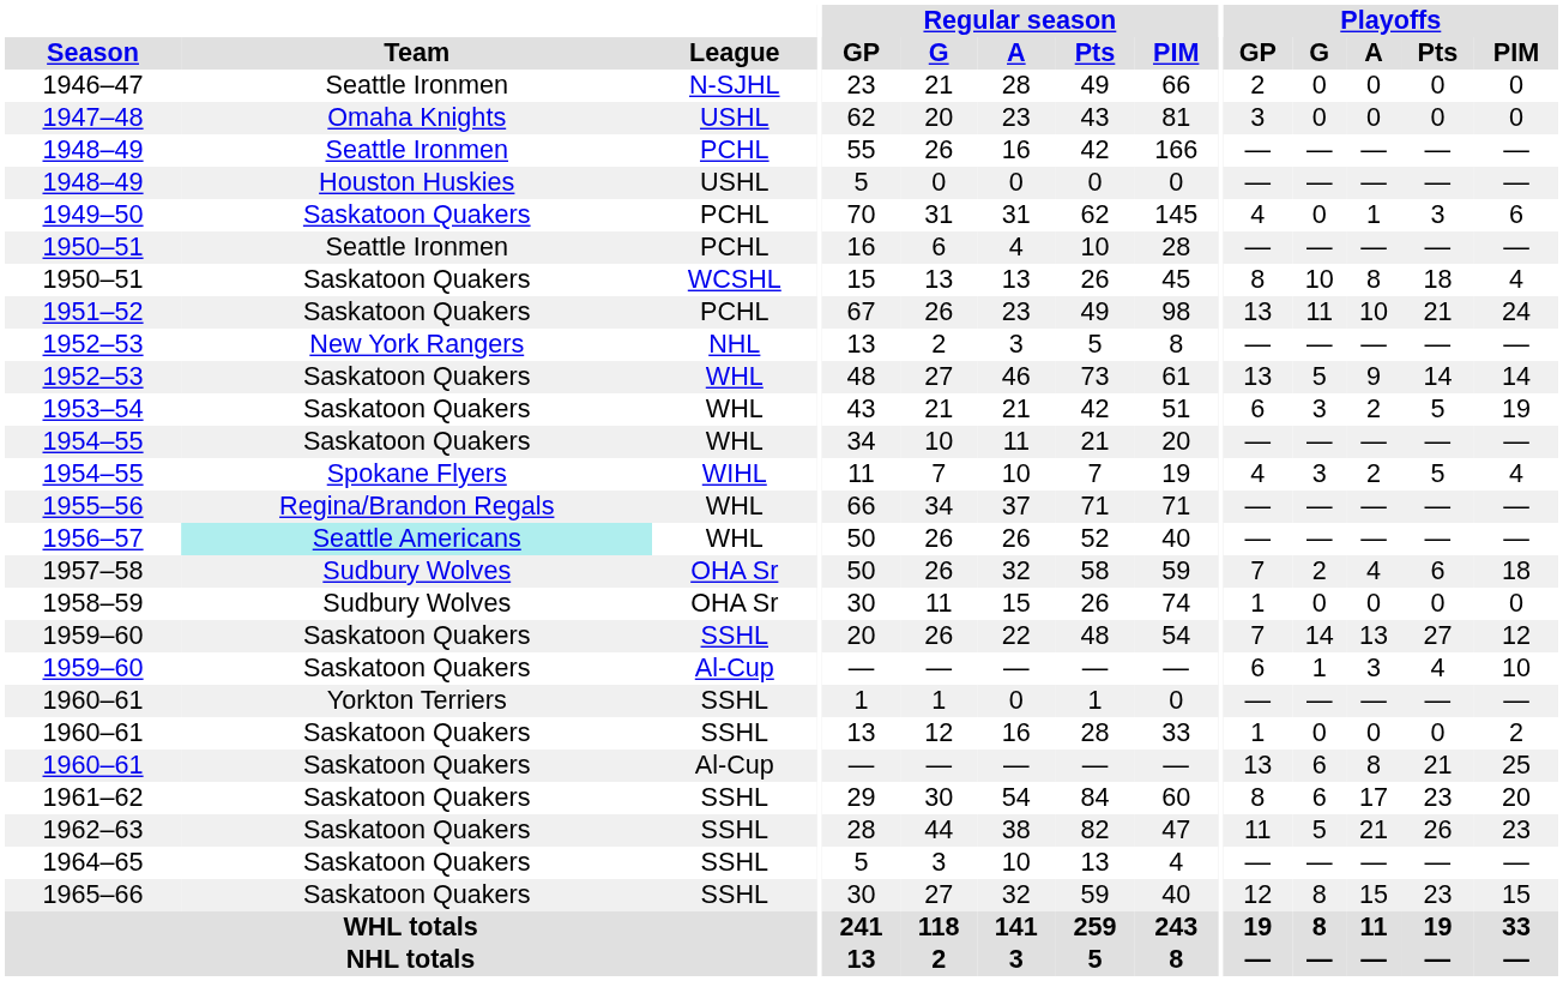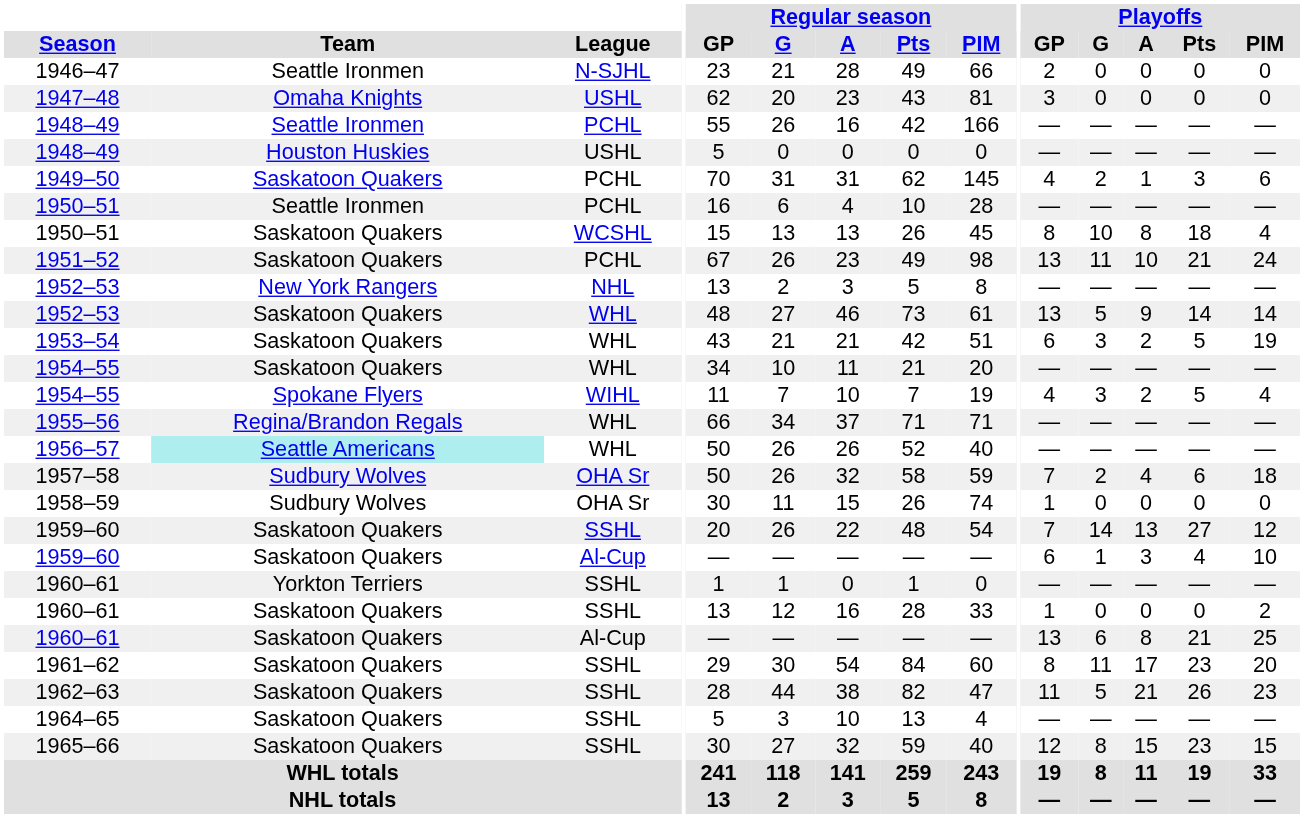1949–50 | Playoffs / G: 0 -> 2
1961–62 | Playoffs / G: 6 -> 11
